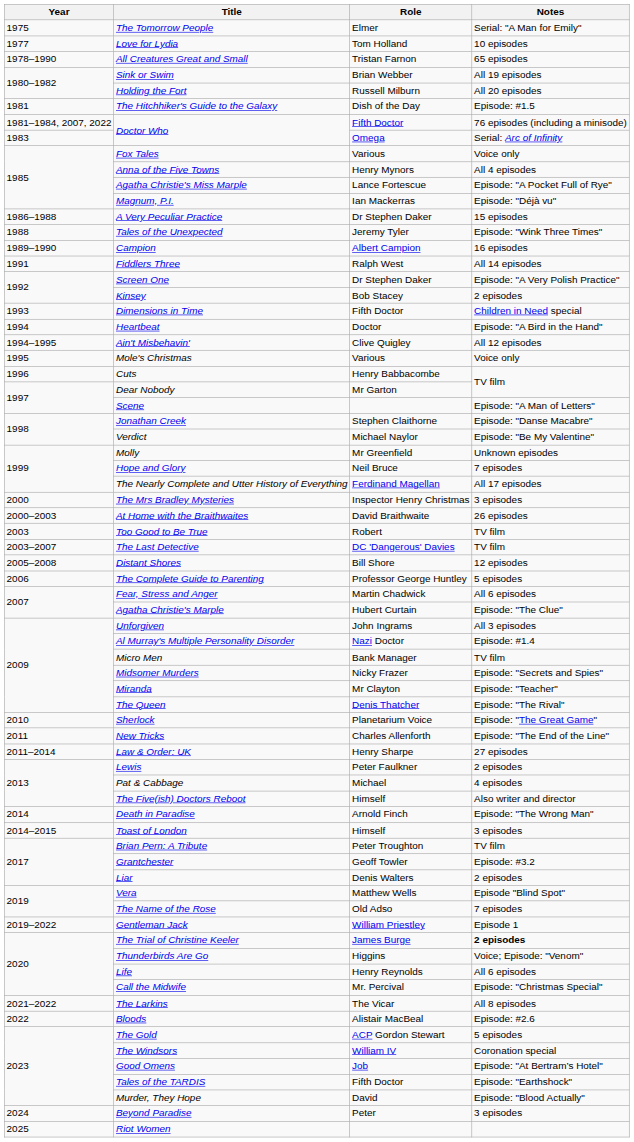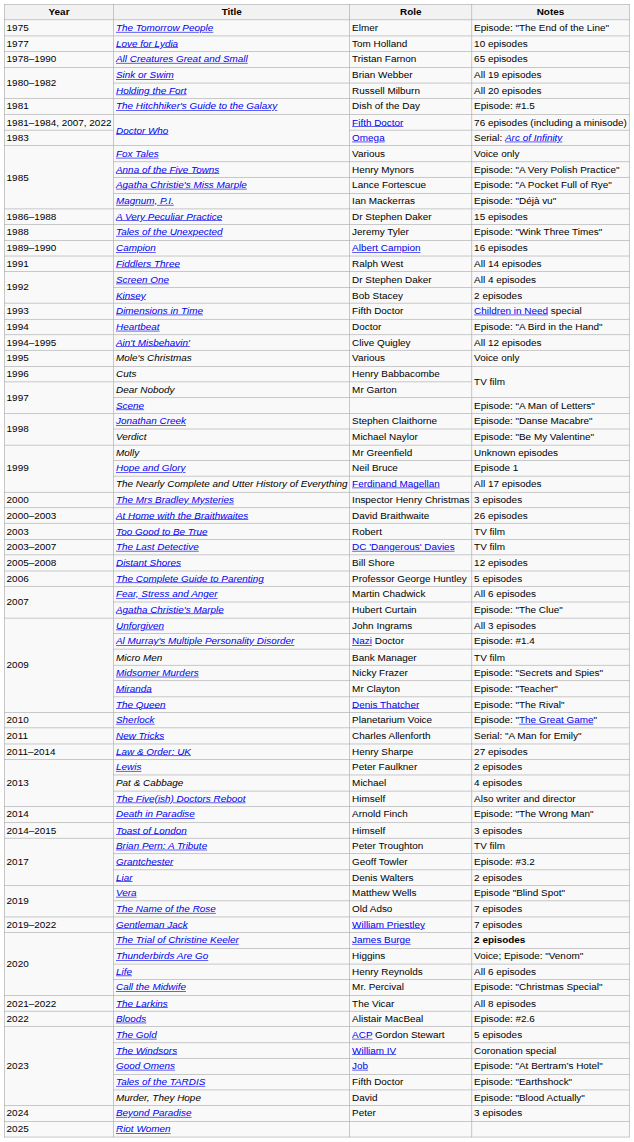The Tomorrow People | Notes: Serial: "A Man for Emily" -> Episode: "The End of the Line"
Anna of the Five Towns | Notes: All 4 episodes -> Episode: "A Very Polish Practice"
Screen One | Notes: Episode: "A Very Polish Practice" -> All 4 episodes
Hope and Glory | Notes: 7 episodes -> Episode 1
New Tricks | Notes: Episode: "The End of the Line" -> Serial: "A Man for Emily"
Gentleman Jack | Notes: Episode 1 -> 7 episodes
